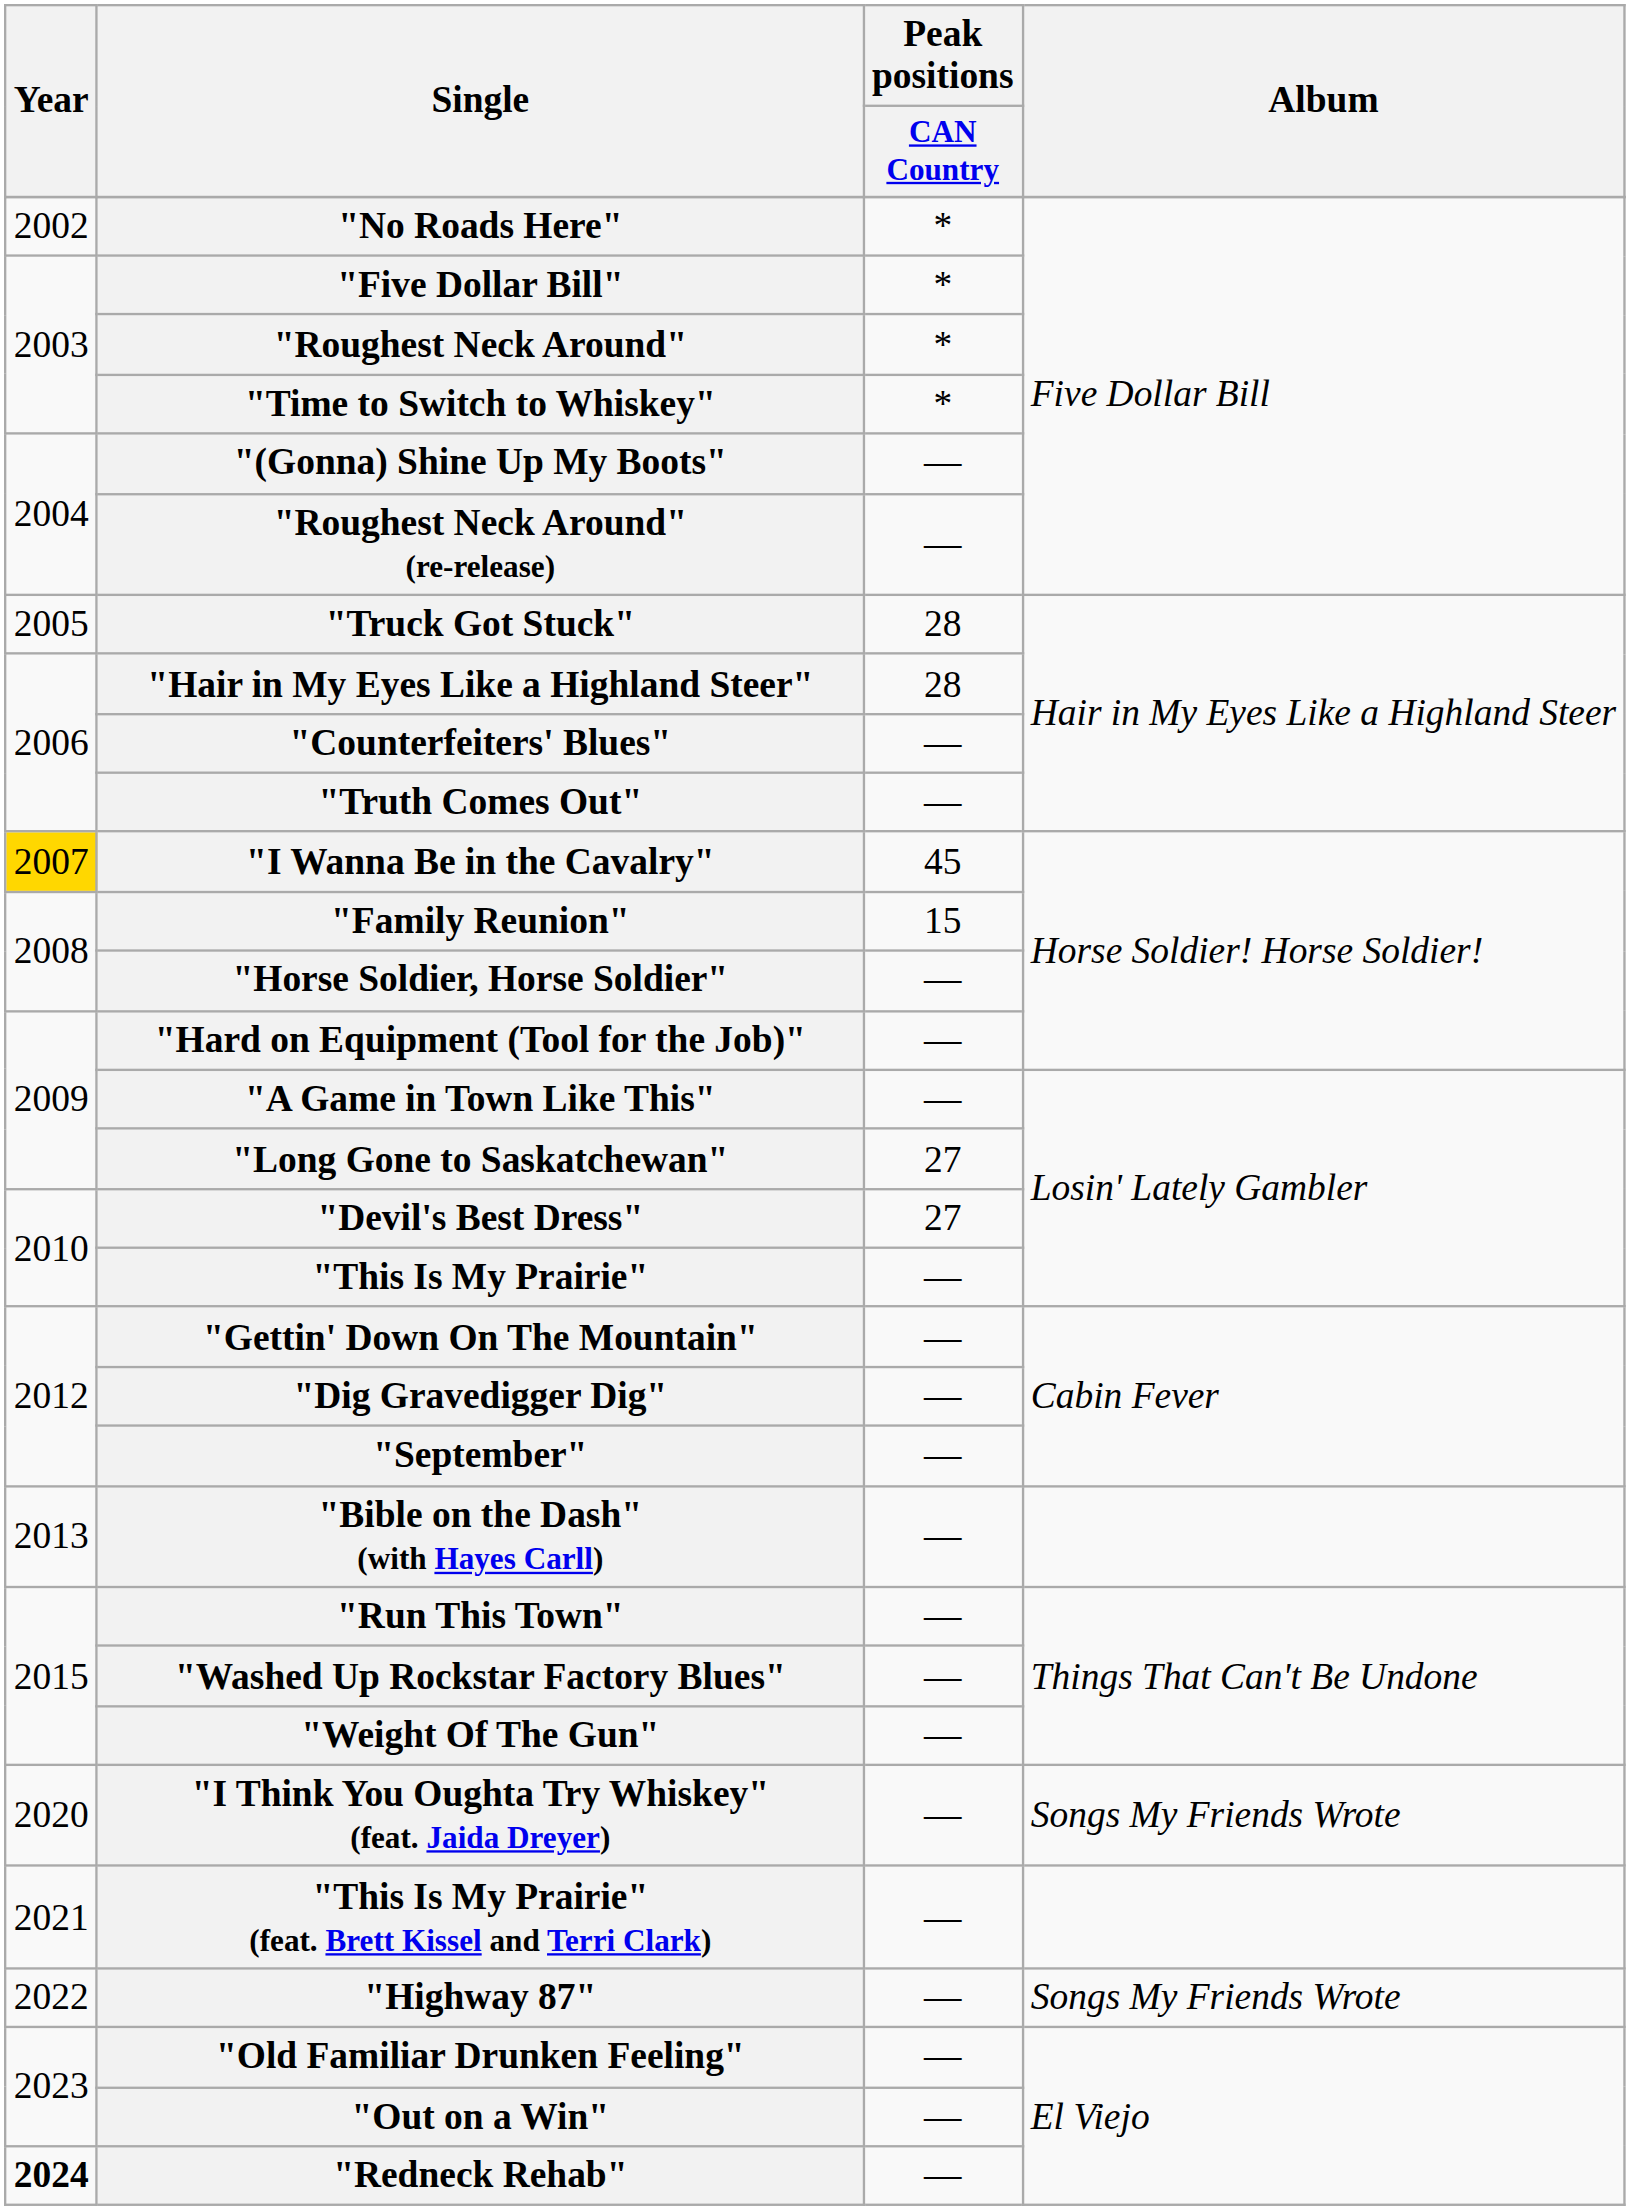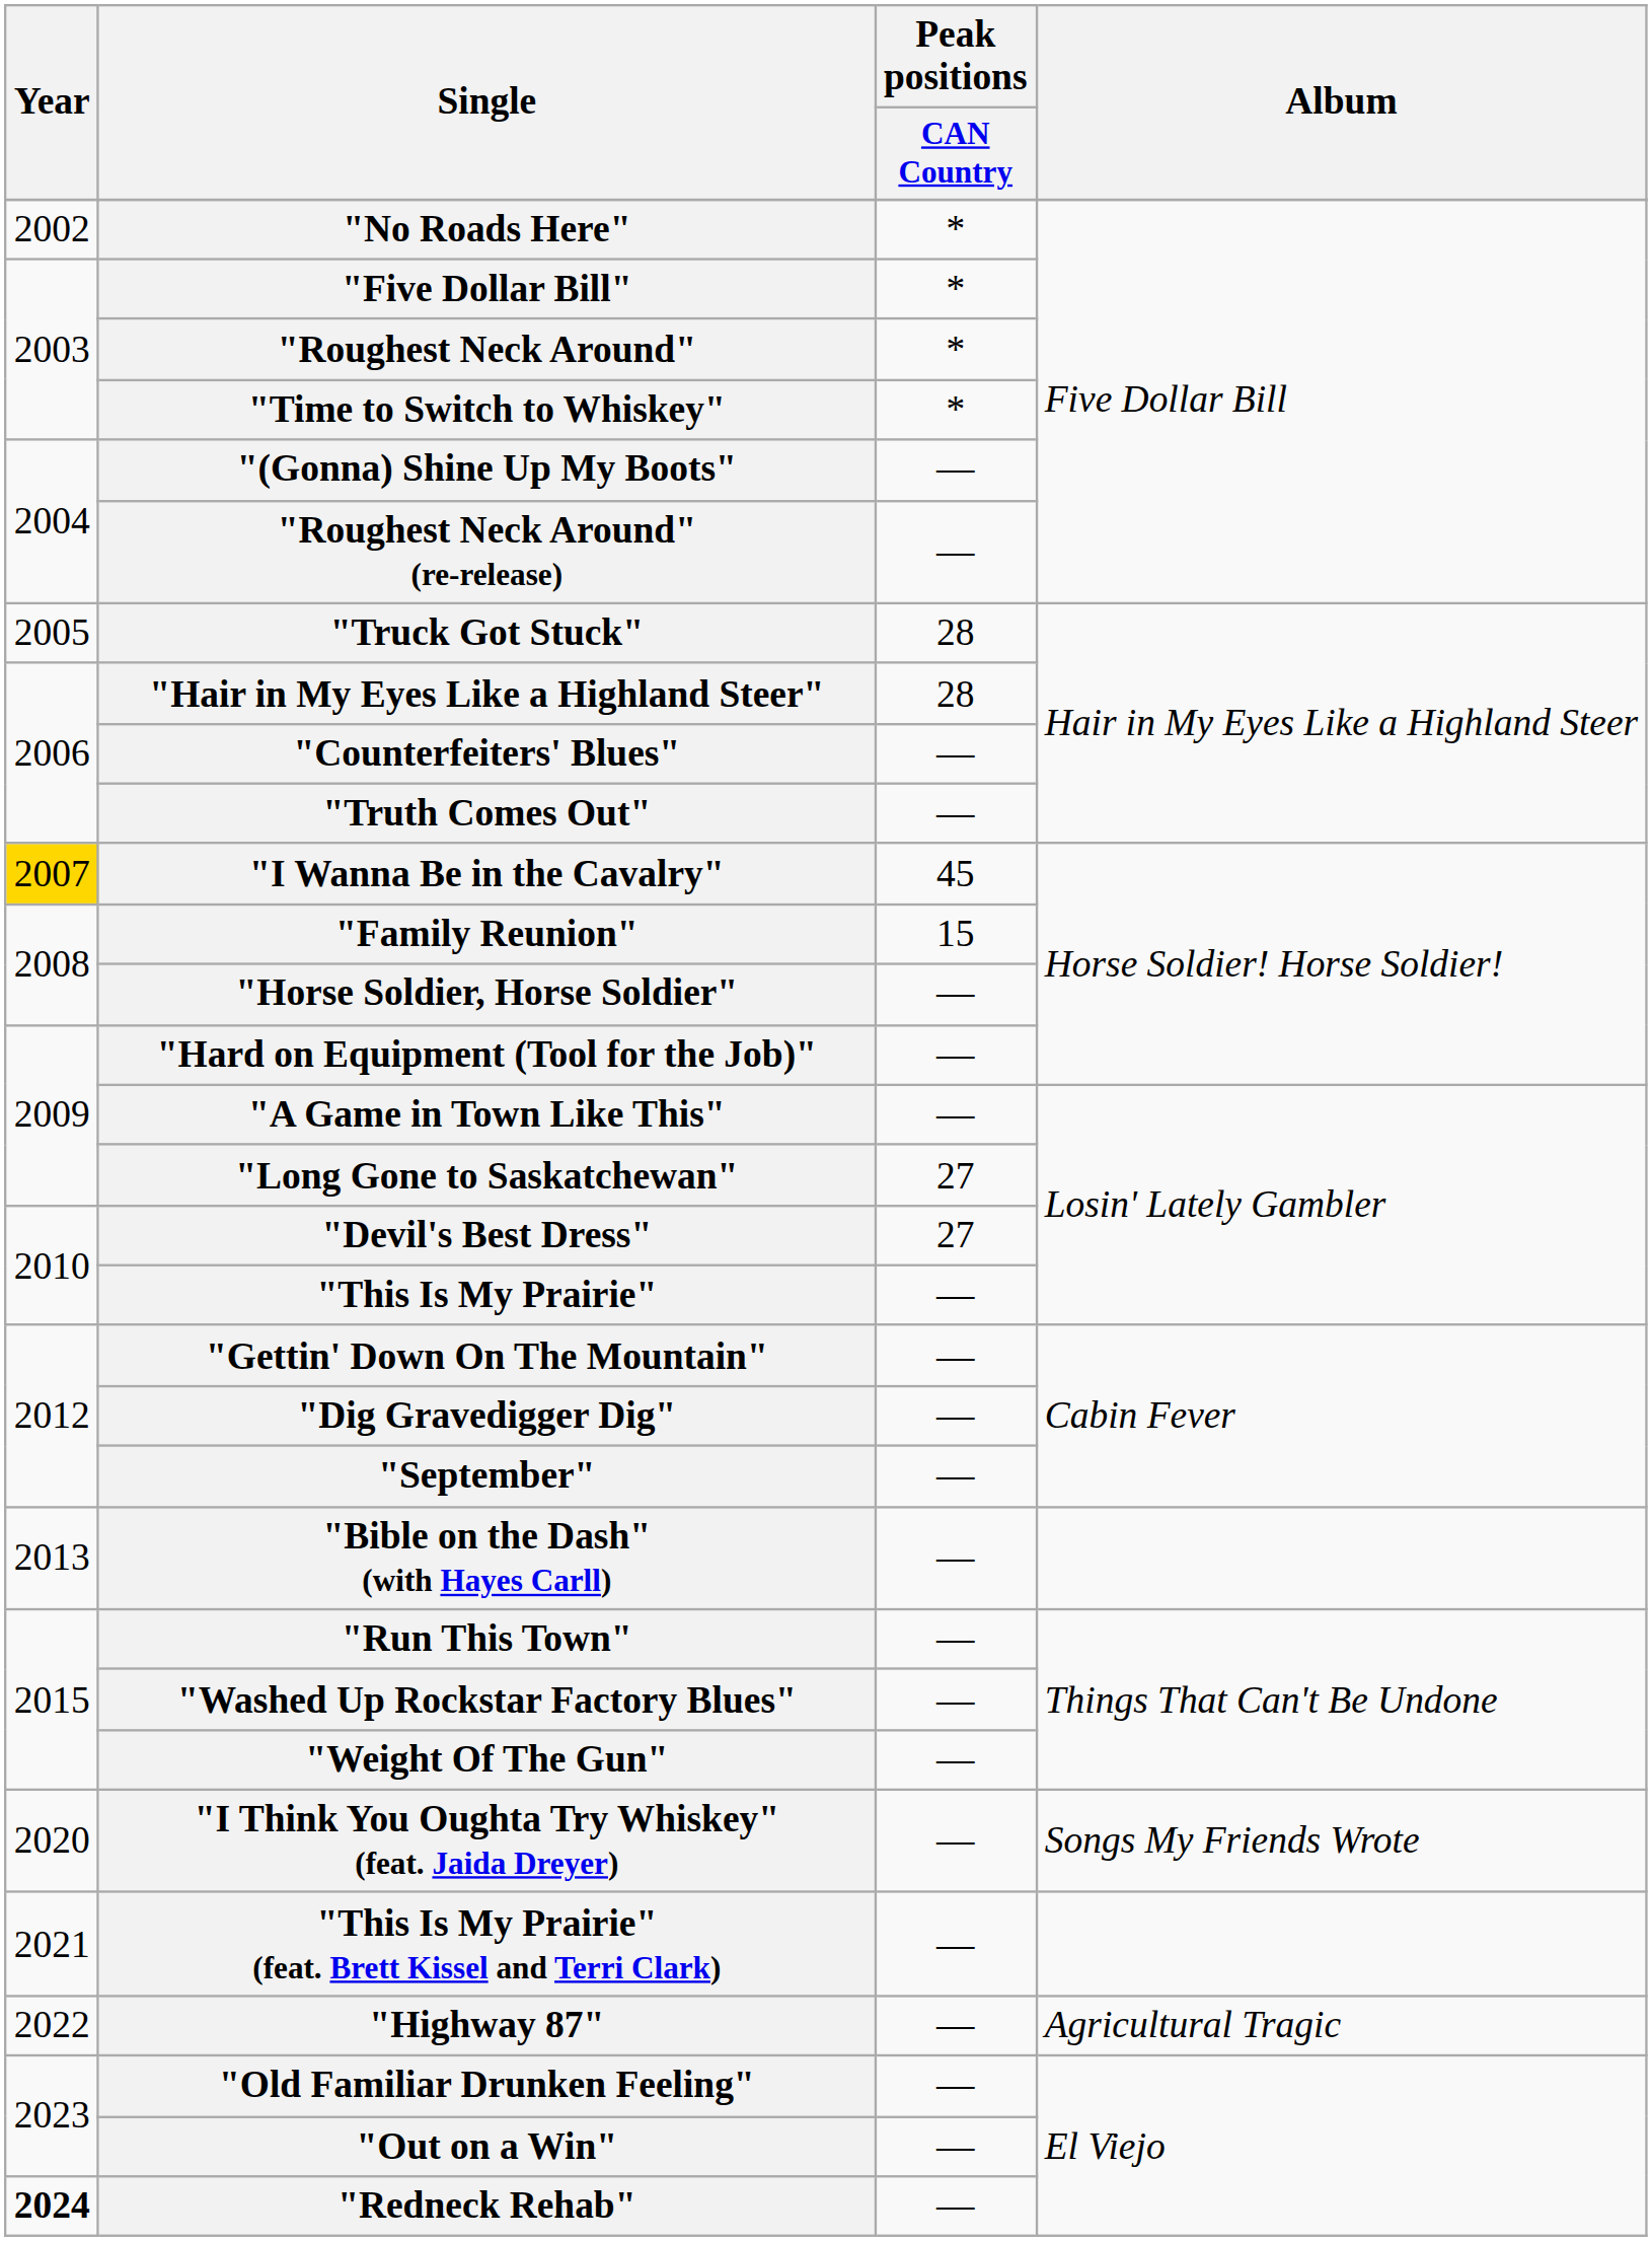"Highway 87" | Album: Songs My Friends Wrote -> Agricultural Tragic
